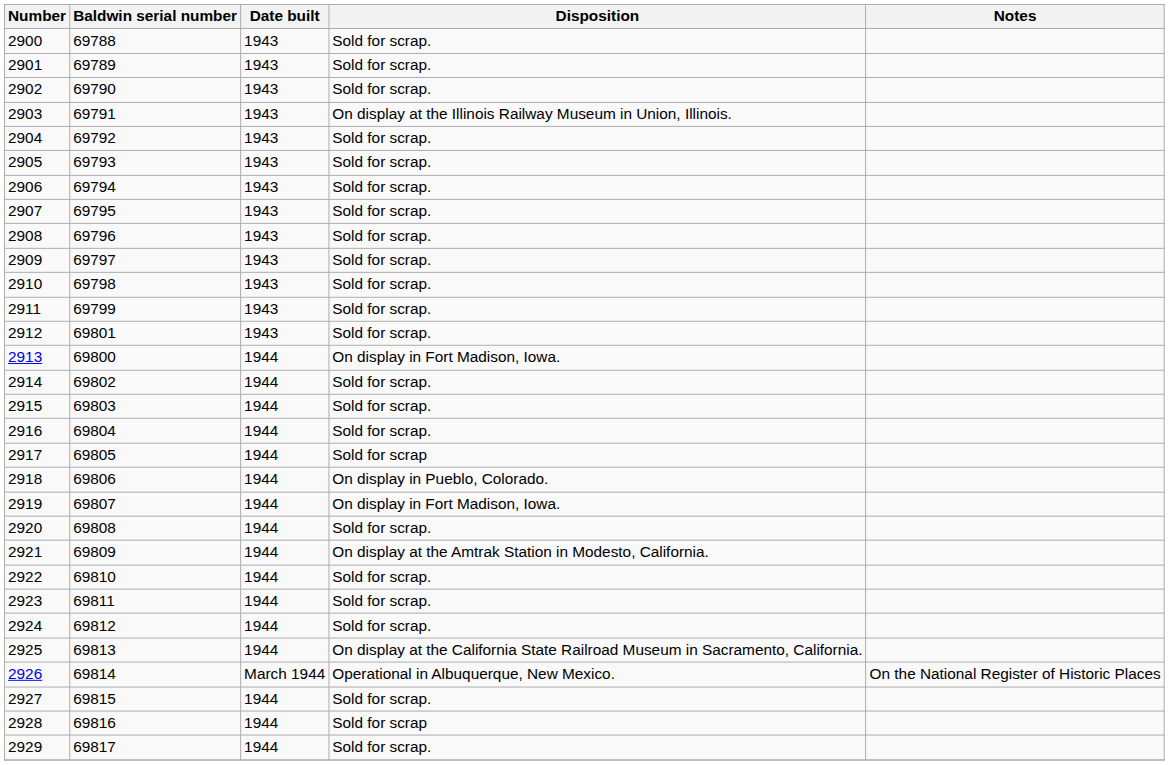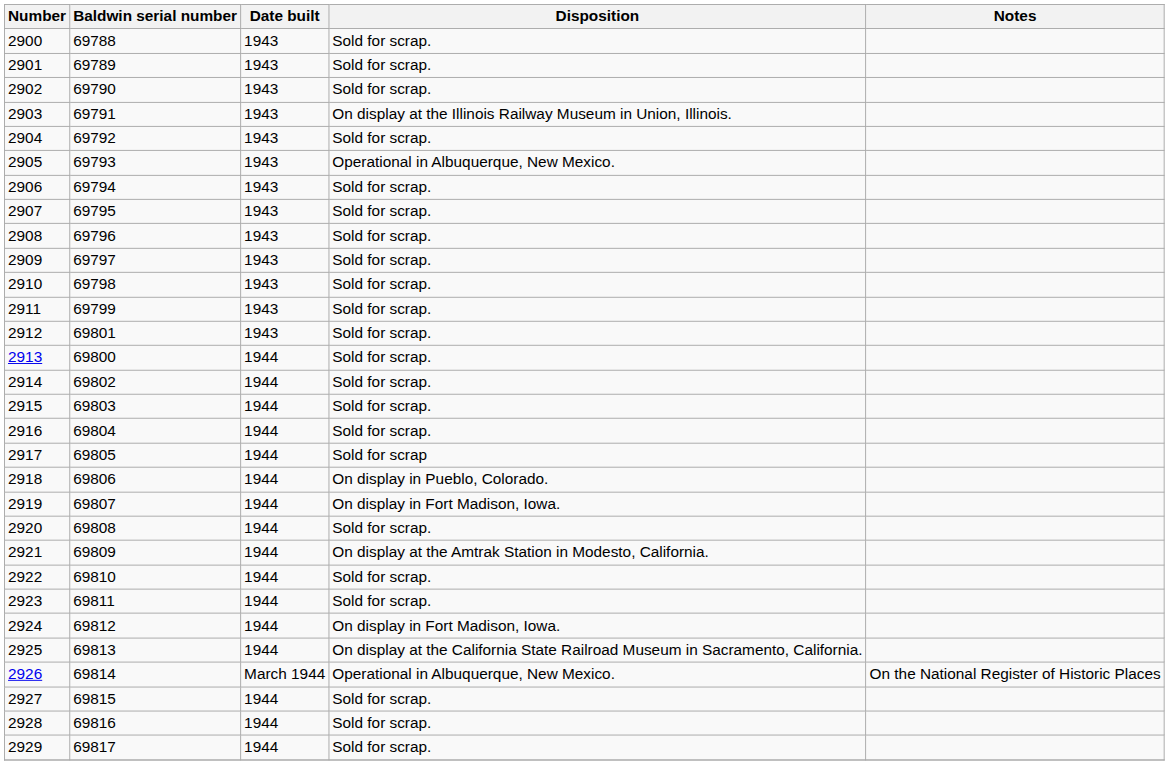2905 | Disposition: Sold for scrap. -> Operational in Albuquerque, New Mexico.
2913 | Disposition: On display in Fort Madison, Iowa. -> Sold for scrap.
2924 | Disposition: Sold for scrap. -> On display in Fort Madison, Iowa.
2928 | Disposition: Sold for scrap -> Sold for scrap.
